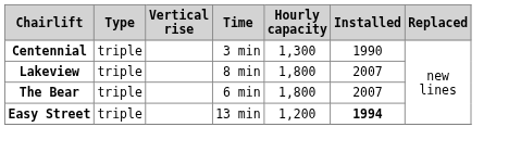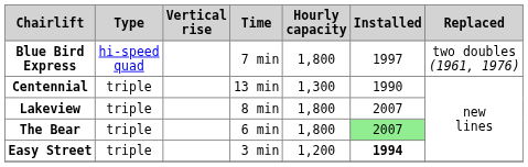+ row: Blue Bird Express | hi-speed quad | 7 min | 1,800 | 1997 | two doubles (1961, 1976)
Centennial | Time: 3 min -> 13 min
The Bear | Installed: no background -> lightgreen background
Easy Street | Time: 13 min -> 3 min
